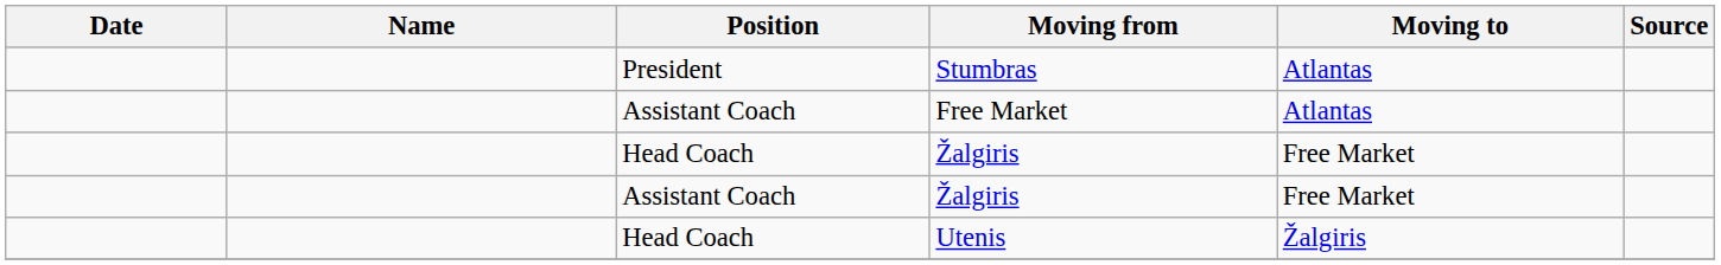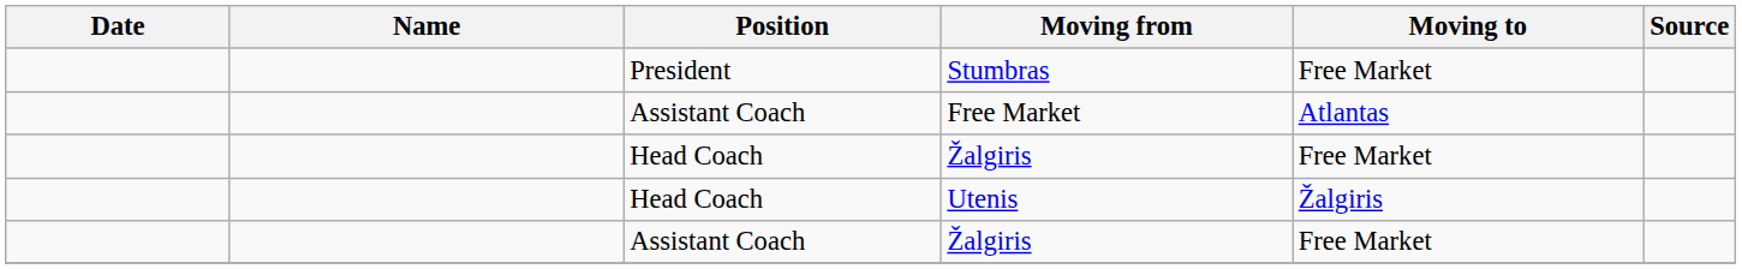Stumbras | Moving to: Atlantas -> Free Market
rows swapped: Utenis <-> Assistant Coach / Žalgiris
